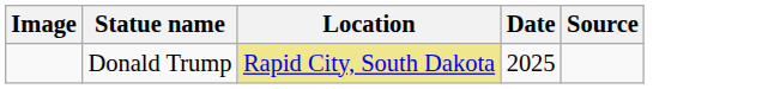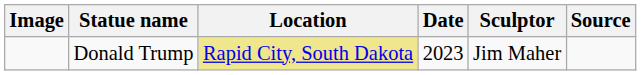+ column: Sculptor | Jim Maher
Donald Trump | Date: 2025 -> 2023
